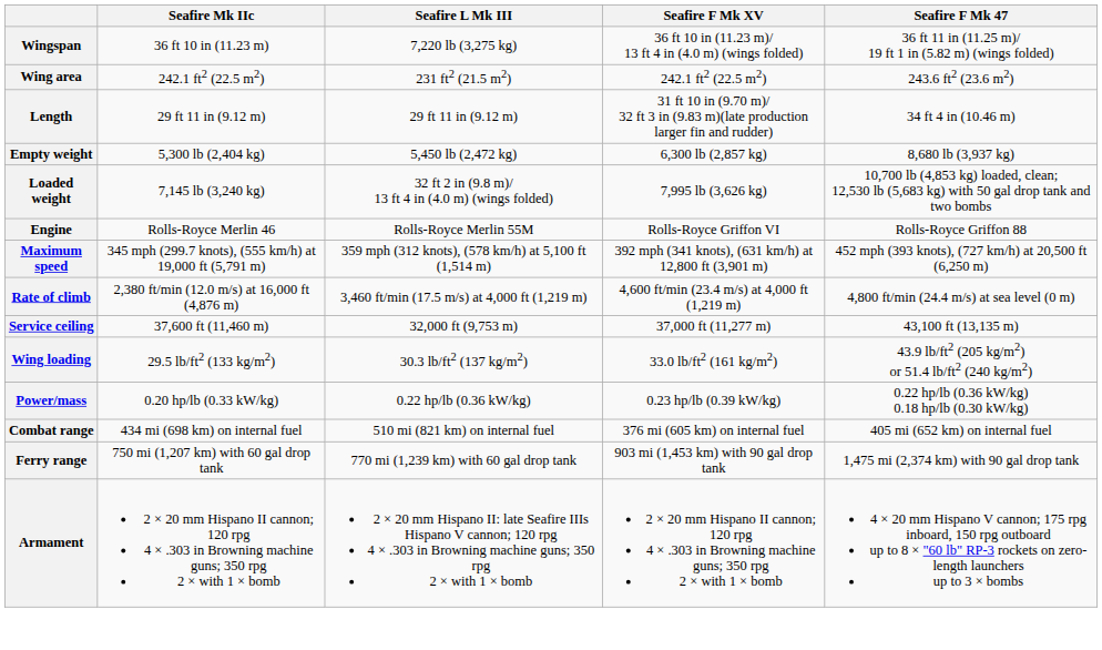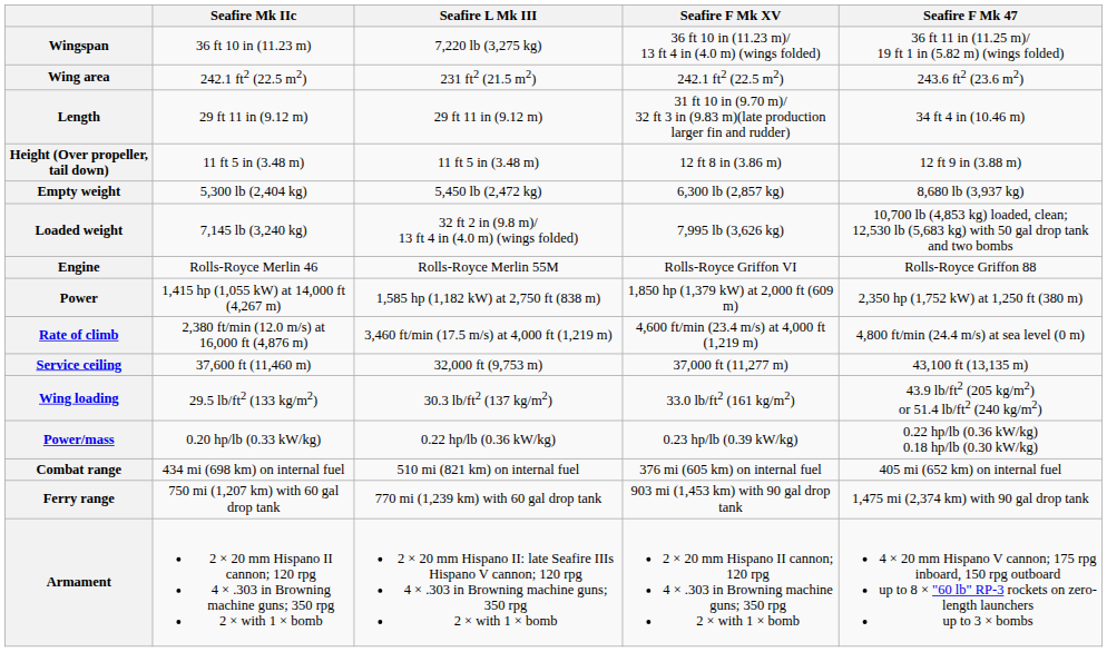+ row: Height (Over propeller, tail down) | 11 ft 5 in (3.48 m) | 11 ft 5 in (3.48 m) | 12 ft 8 in (3.86 m) | 12 ft 9 in (3.88 m)
+ row: Power | 1,415 hp (1,055 kW) at 14,000 ft (4,267 m) | 1,585 hp (1,182 kW) at 2,750 ft (838 m) | 1,850 hp (1,379 kW) at 2,000 ft (609 m) | 2,350 hp (1,752 kW) at 1,250 ft (380 m)
- row: Maximum speed | 345 mph (299.7 knots), (555 km/h) at 19,000 ft (5,791 m) | 359 mph (312 knots), (578 km/h) at 5,100 ft (1,514 m) | 392 mph (341 knots), (631 km/h) at 12,800 ft (3,901 m) | 452 mph (393 knots), (727 km/h) at 20,500 ft (6,250 m)
